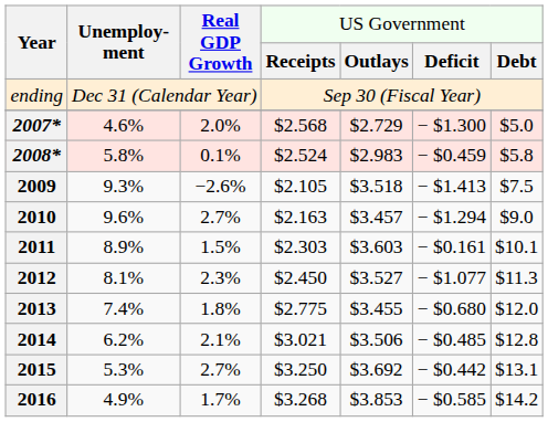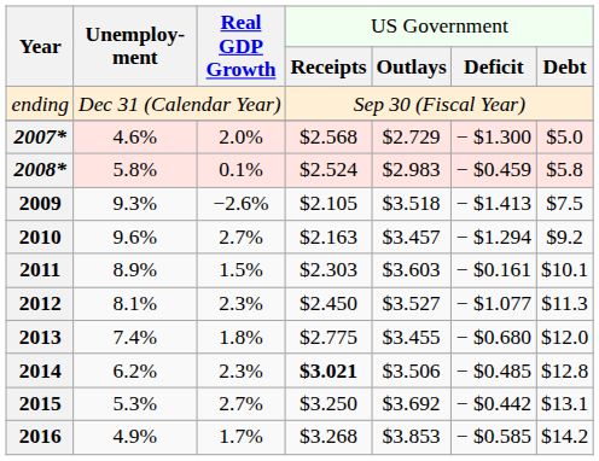2010 | column 7: $9.0 -> $9.2
2014 | column 3: 2.1% -> 2.3%
2014 | column 4: normal -> bold
